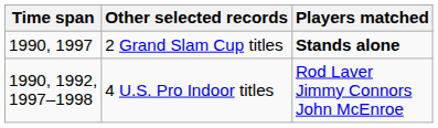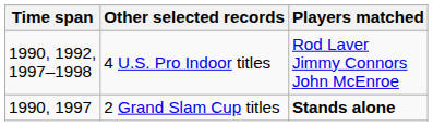rows swapped: 2 Grand Slam Cup titles <-> 4 U.S. Pro Indoor titles
